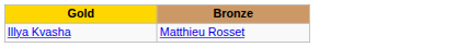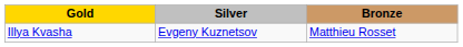+ column: Silver | Evgeny Kuznetsov
